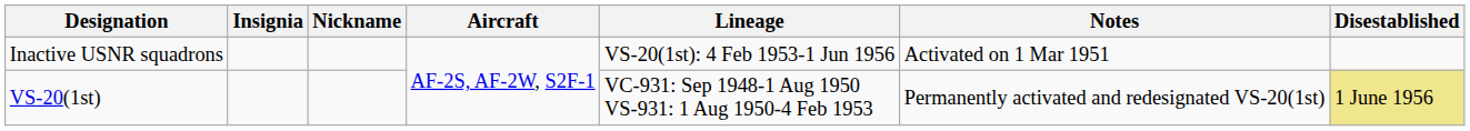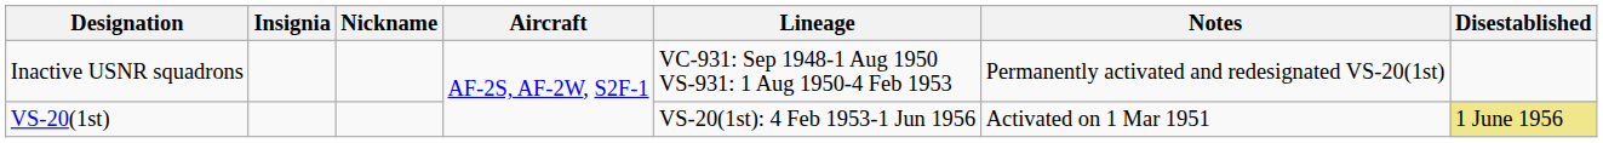Inactive USNR squadrons | Lineage: VS-20(1st): 4 Feb 1953-1 Jun 1956 -> VC-931: Sep 1948-1 Aug 1950 VS-931: 1 Aug 1950-4 Feb 1953
Inactive USNR squadrons | Notes: Activated on 1 Mar 1951 -> Permanently activated and redesignated VS-20(1st)
VS-20(1st) | Lineage: VC-931: Sep 1948-1 Aug 1950 VS-931: 1 Aug 1950-4 Feb 1953 -> VS-20(1st): 4 Feb 1953-1 Jun 1956
VS-20(1st) | Notes: Permanently activated and redesignated VS-20(1st) -> Activated on 1 Mar 1951
